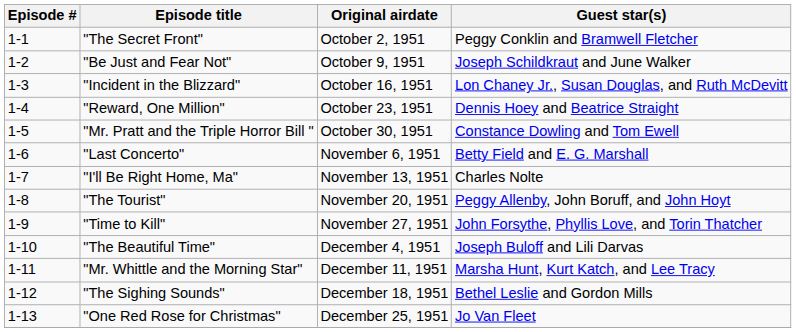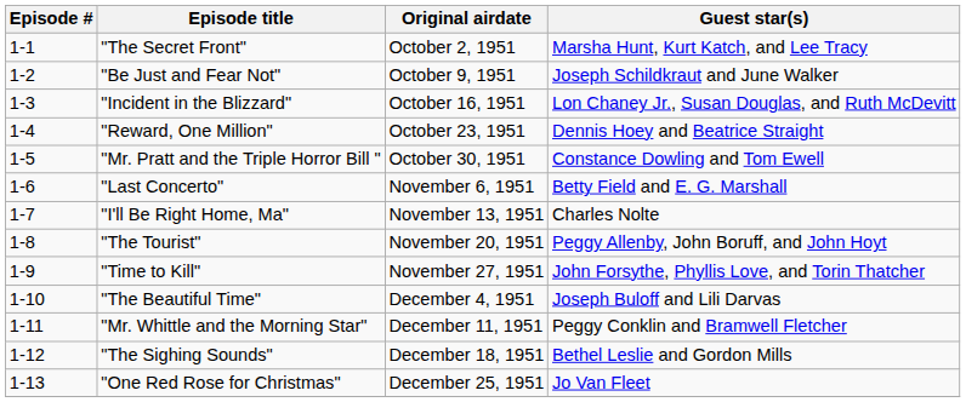"The Secret Front" | Guest star(s): Peggy Conklin and Bramwell Fletcher -> Marsha Hunt, Kurt Katch, and Lee Tracy
"Mr. Whittle and the Morning Star" | Guest star(s): Marsha Hunt, Kurt Katch, and Lee Tracy -> Peggy Conklin and Bramwell Fletcher
